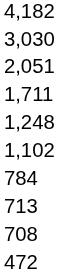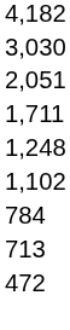- row: 708
